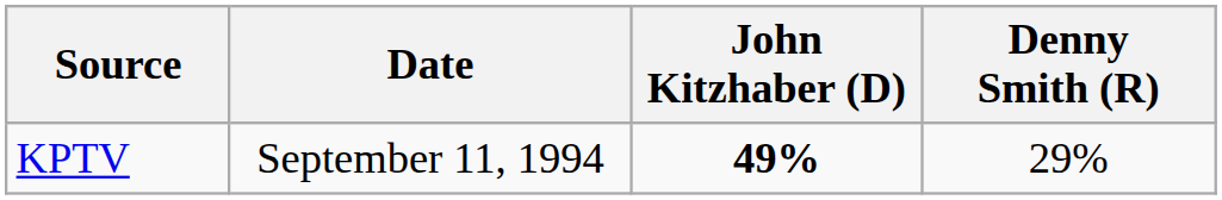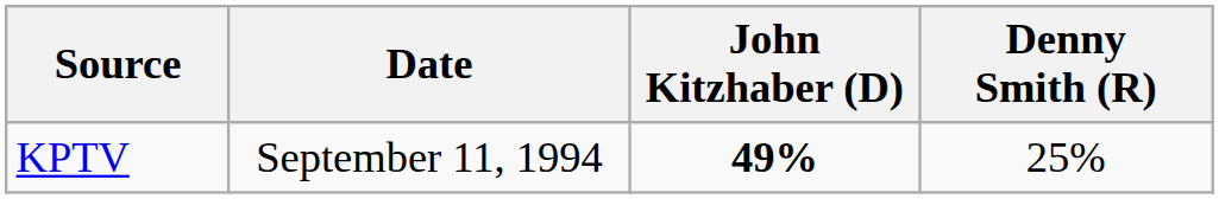KPTV | Denny Smith (R): 29% -> 25%
